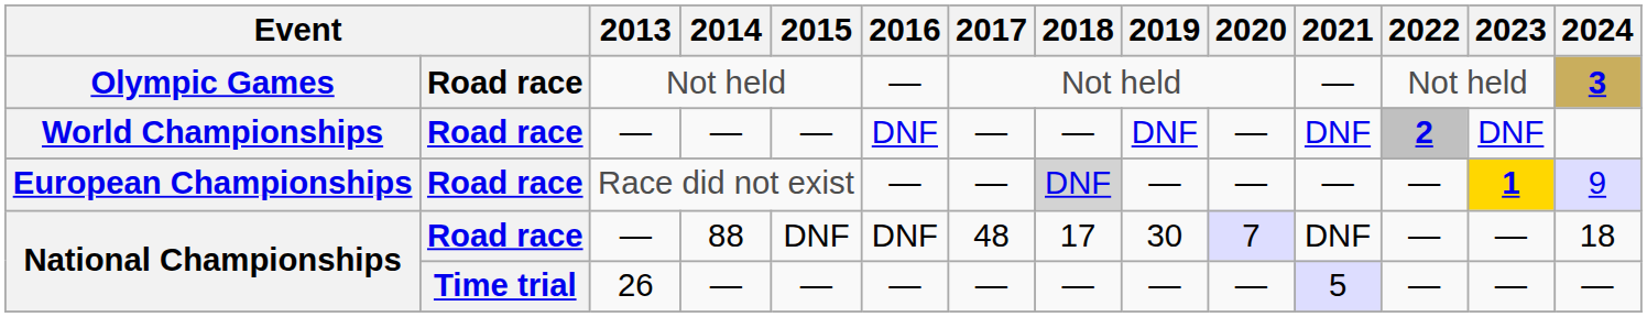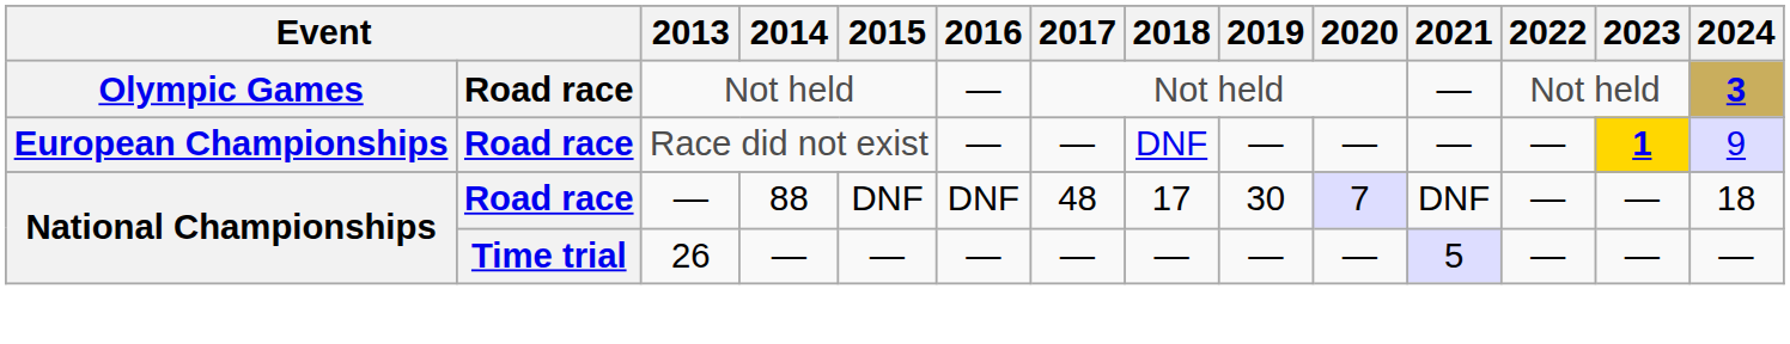- row: World Championships | Road race | — | — | — | DNF | — | — | DNF | — | DNF | 2 | DNF
European Championships | 2018: lightgrey background -> no background
